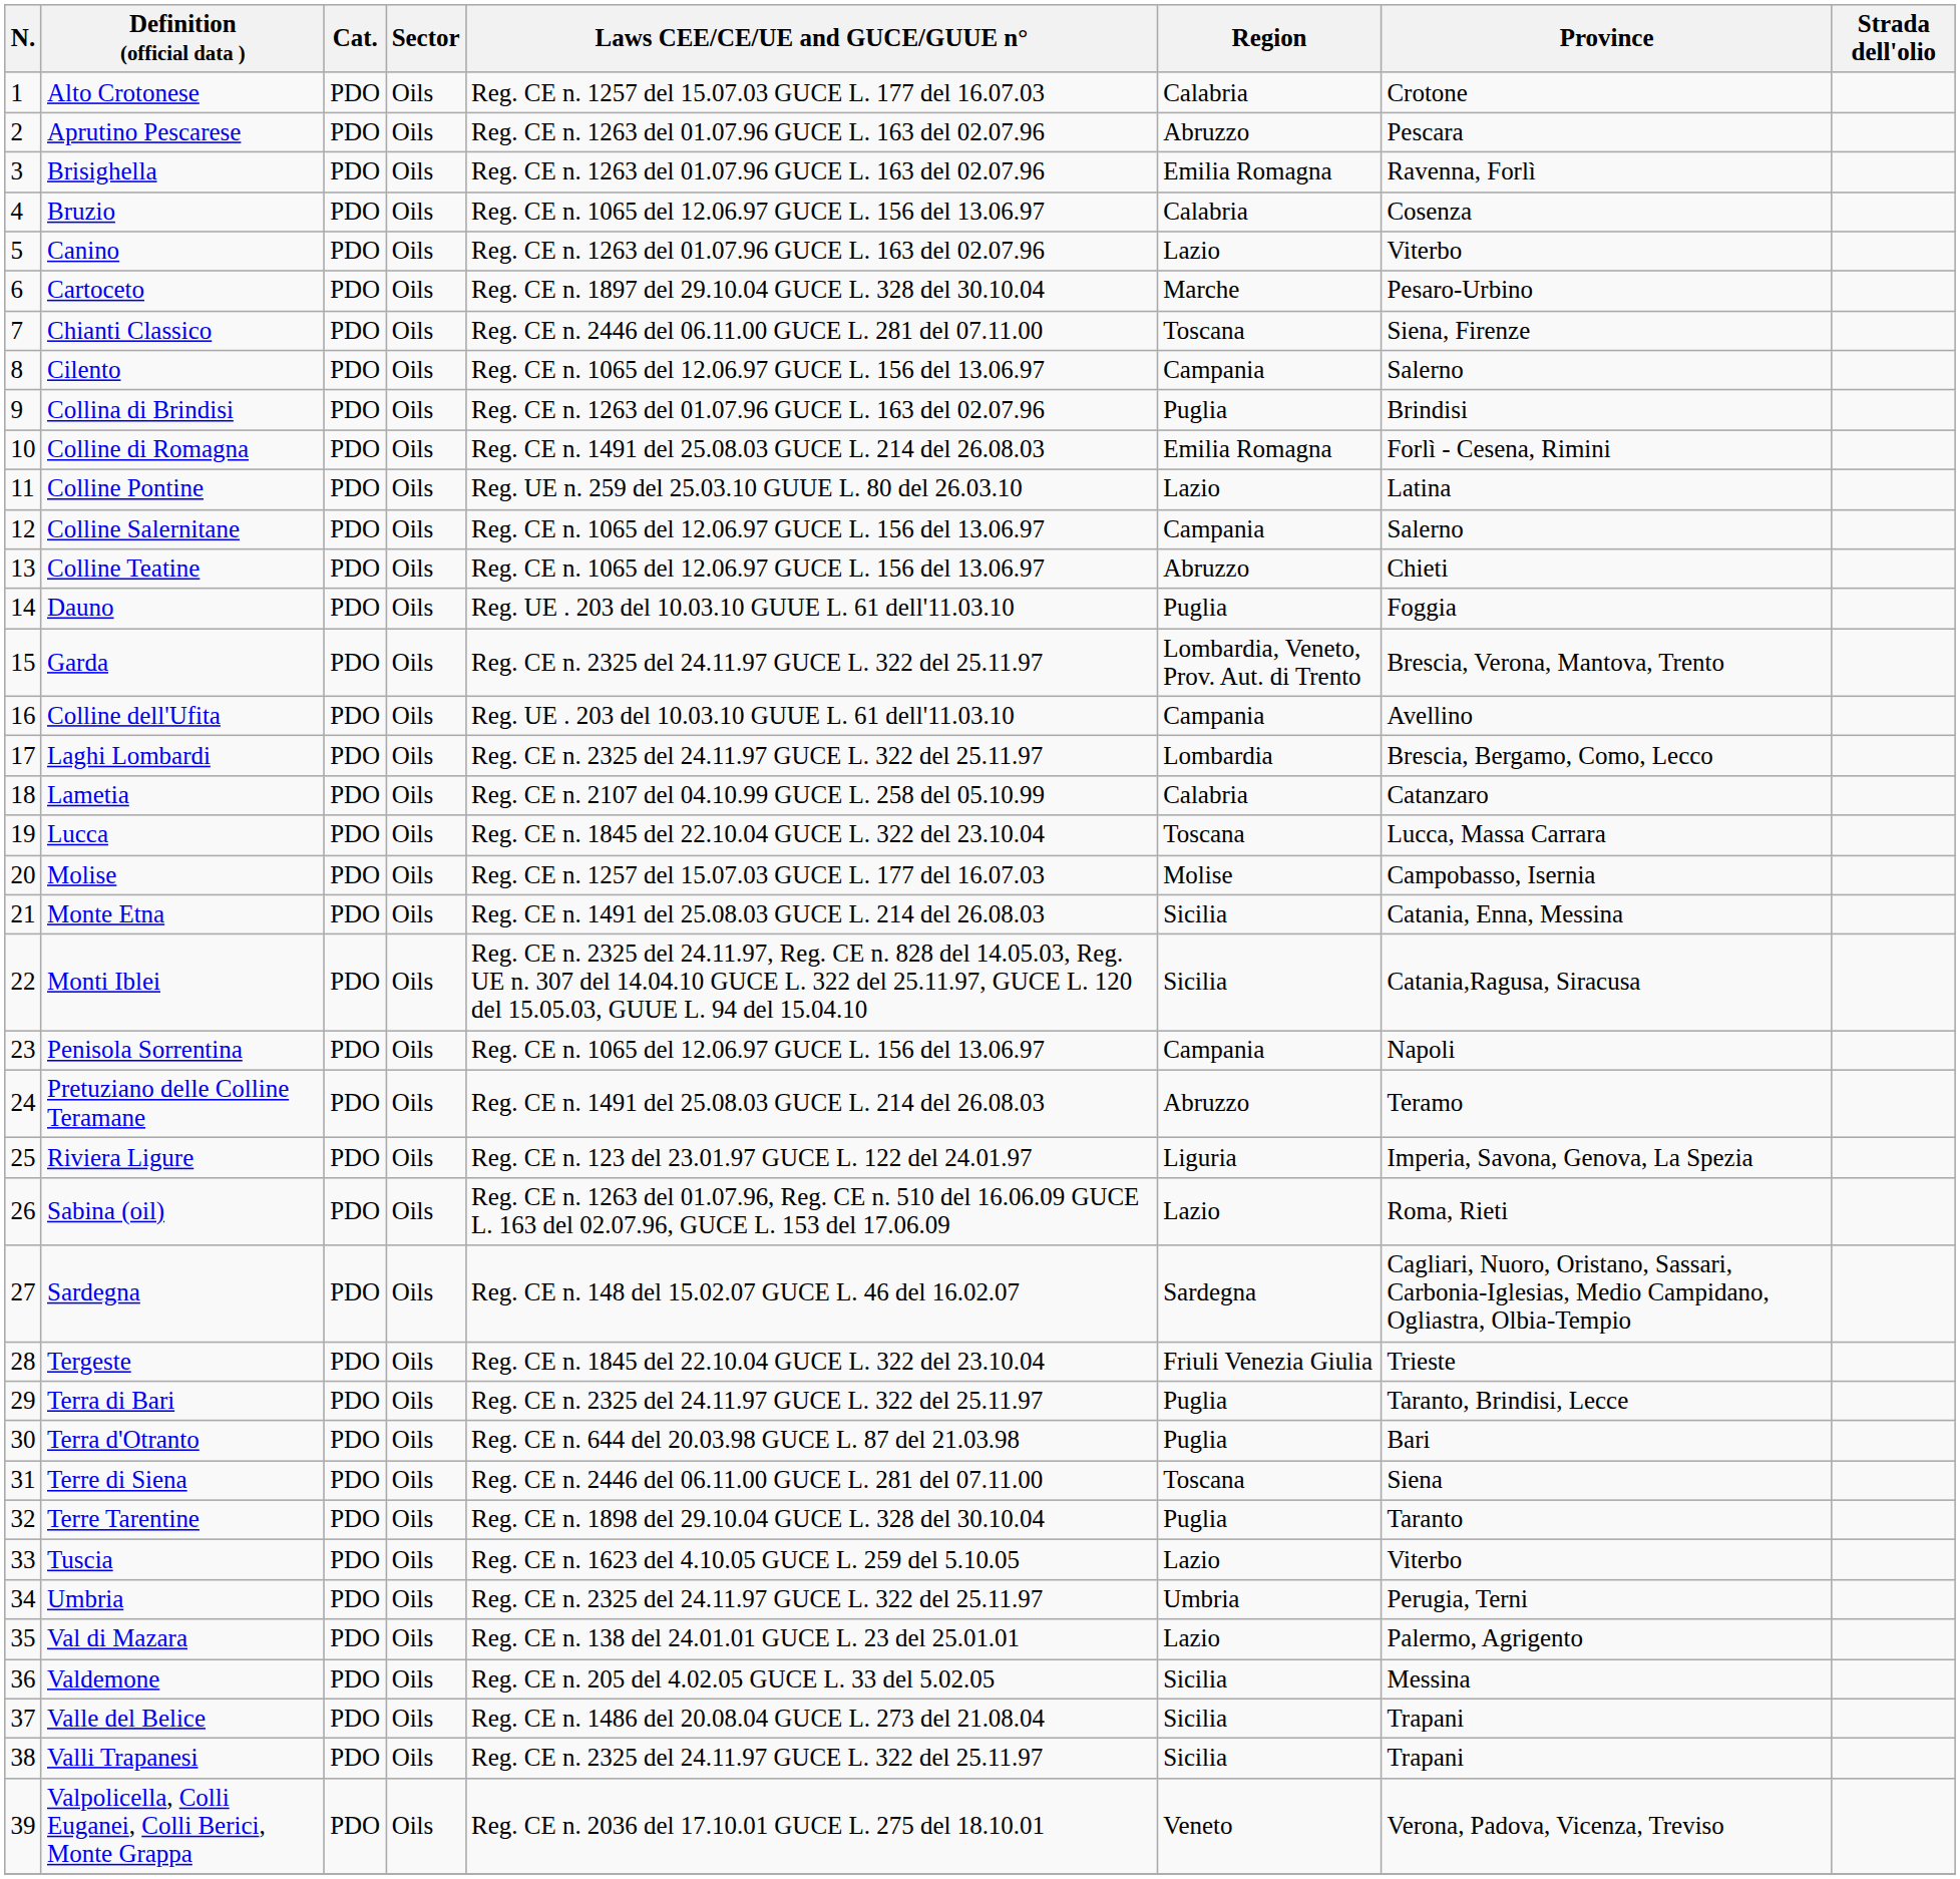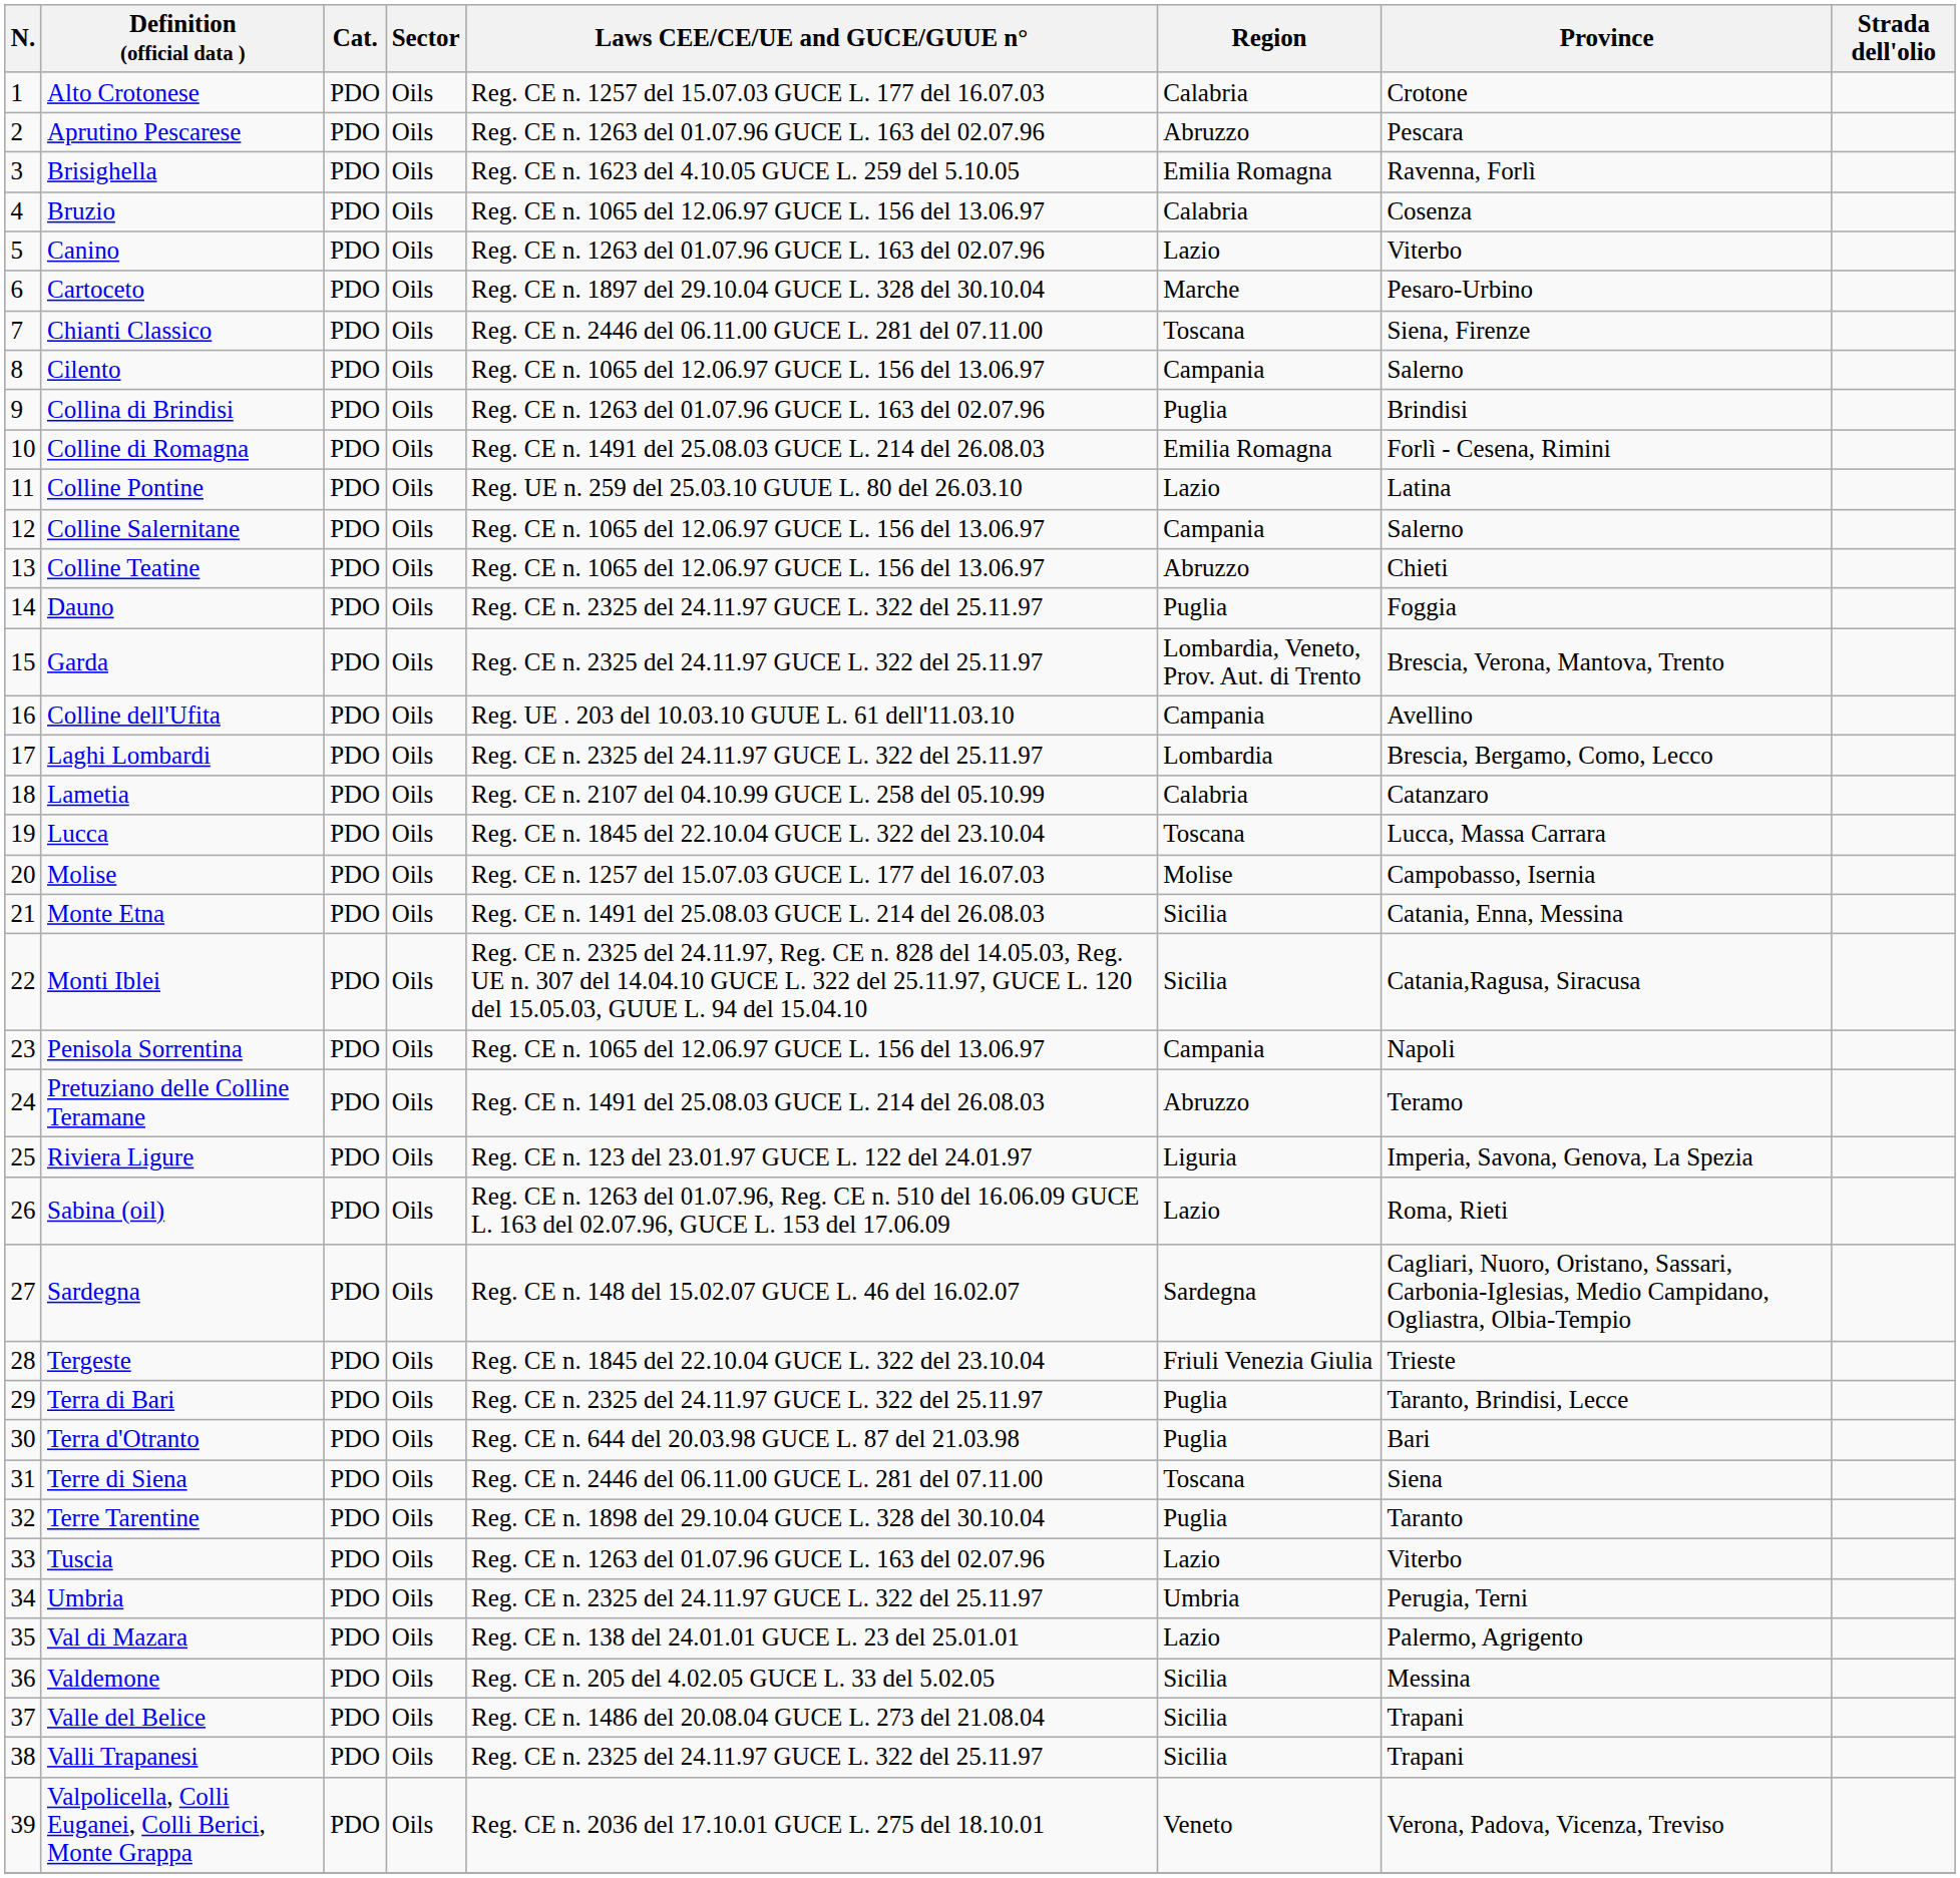Brisighella | Laws CEE/CE/UE and GUCE/GUUE n°: Reg. CE n. 1263 del 01.07.96 GUCE L. 163 del 02.07.96 -> Reg. CE n. 1623 del 4.10.05 GUCE L. 259 del 5.10.05
Dauno | Laws CEE/CE/UE and GUCE/GUUE n°: Reg. UE . 203 del 10.03.10 GUUE L. 61 dell'11.03.10 -> Reg. CE n. 2325 del 24.11.97 GUCE L. 322 del 25.11.97
Tuscia | Laws CEE/CE/UE and GUCE/GUUE n°: Reg. CE n. 1623 del 4.10.05 GUCE L. 259 del 5.10.05 -> Reg. CE n. 1263 del 01.07.96 GUCE L. 163 del 02.07.96
